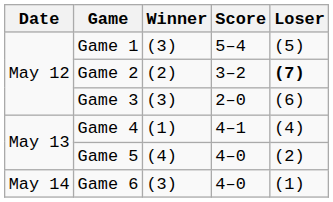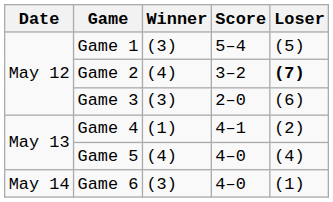Game 2 | Winner: (2) -> (4)
Game 4 | Loser: (4) -> (2)
Game 5 | Loser: (2) -> (4)
